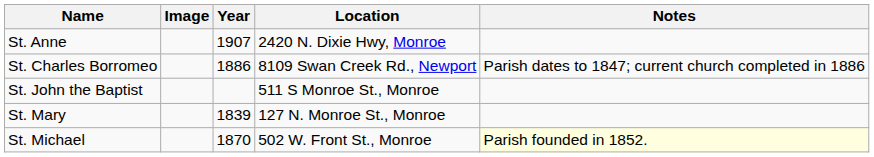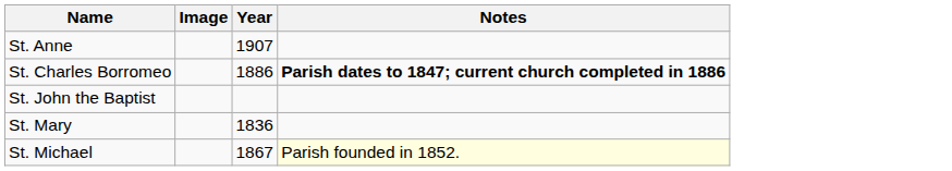- column: Location | 2420 N. Dixie Hwy, Monroe | 8109 Swan Creek Rd., Newport | 511 S Monroe St., Monroe | 127 N. Monroe St., Monroe | 502 W. Front St., Monroe
St. Charles Borromeo | Notes: normal -> bold
St. Mary | Year: 1839 -> 1836
St. Michael | Year: 1870 -> 1867
